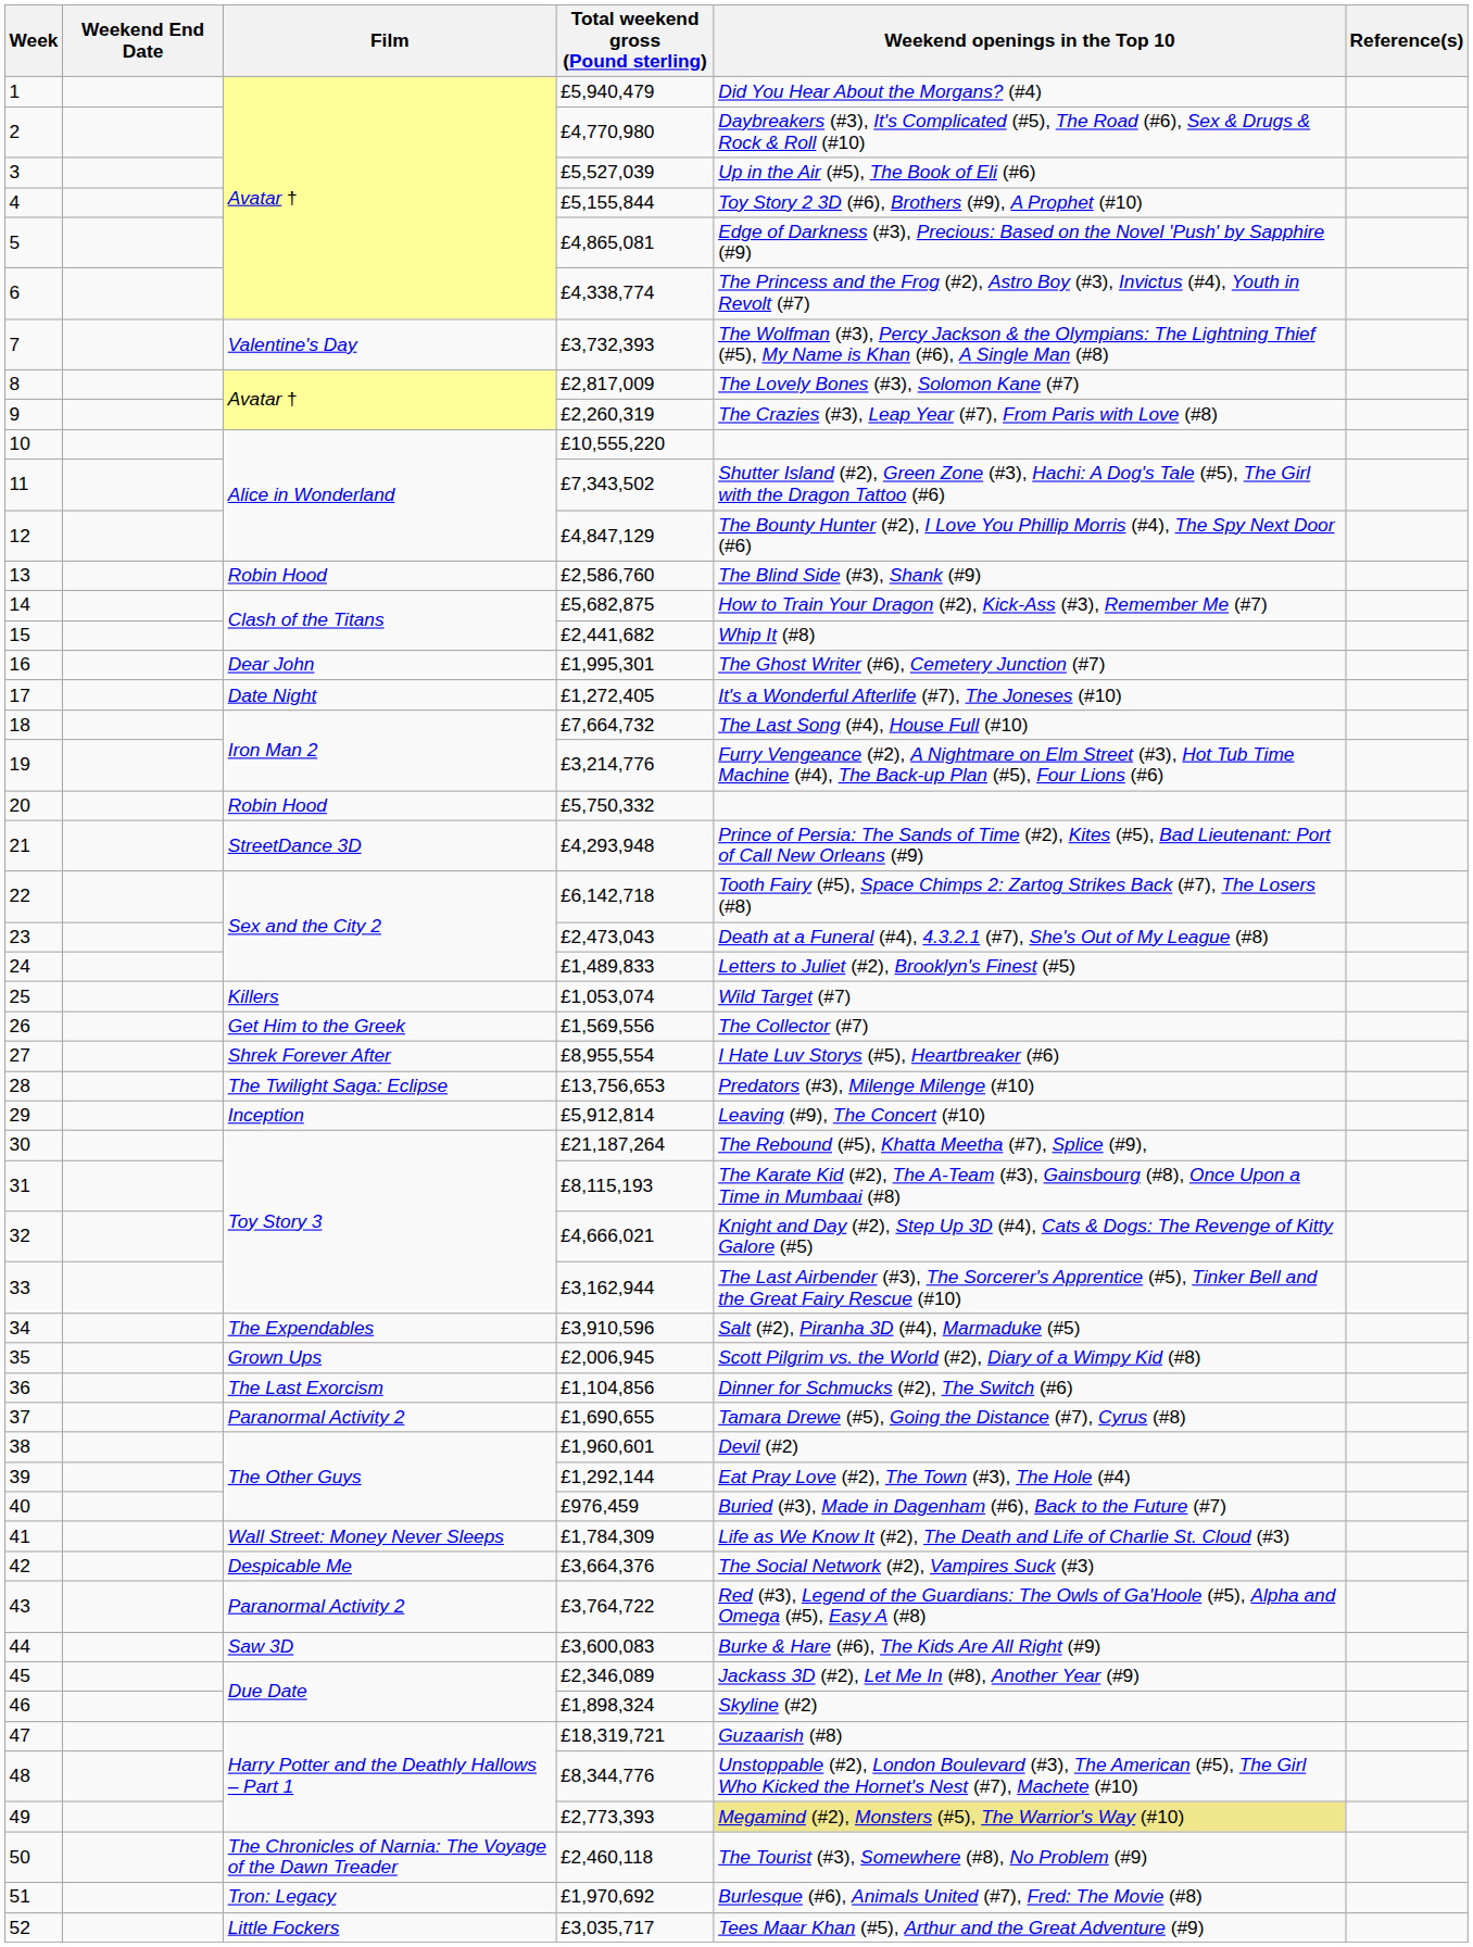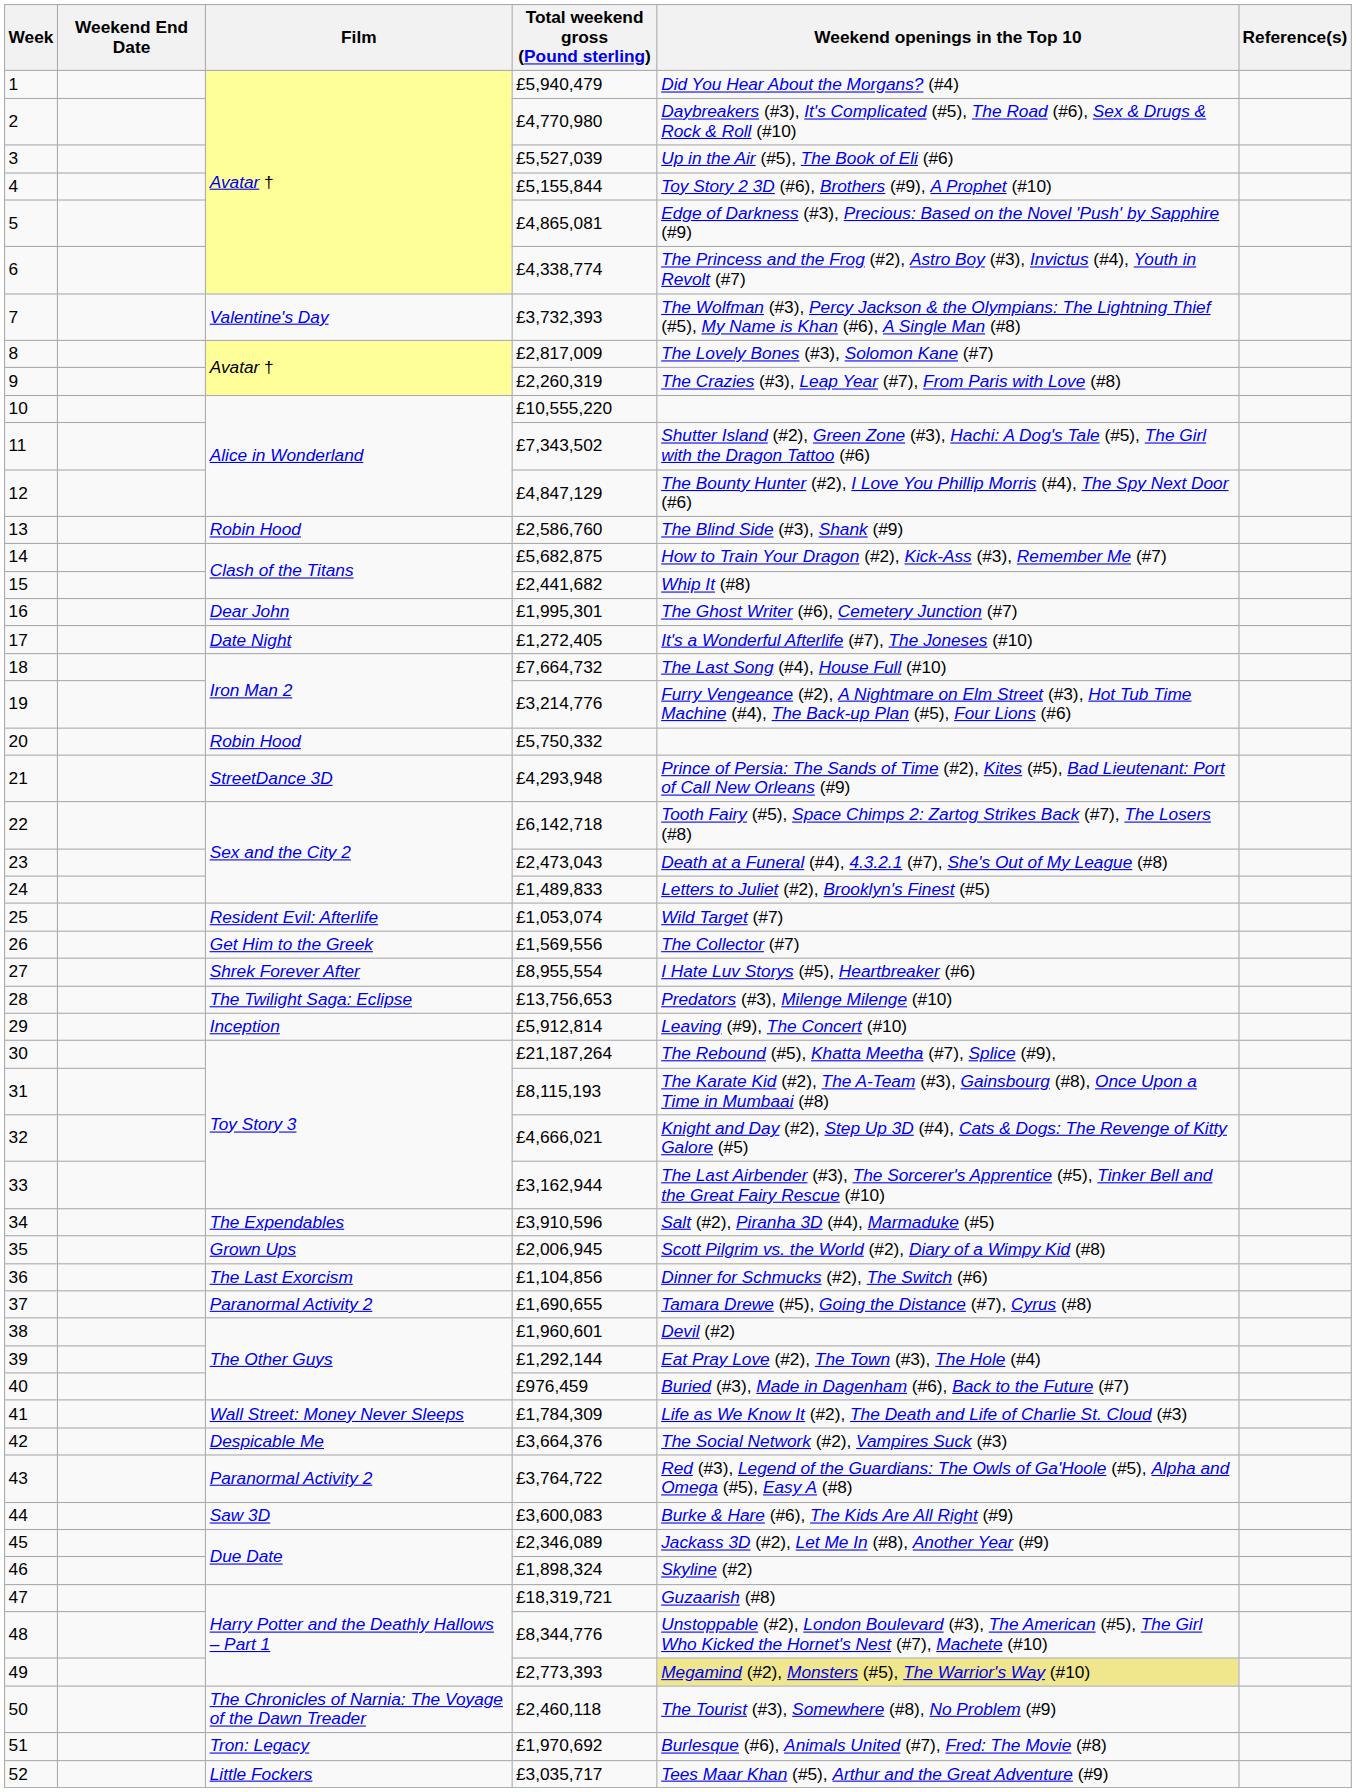25 | Film: Killers -> Resident Evil: Afterlife
